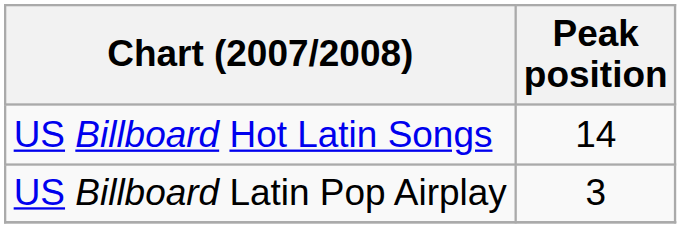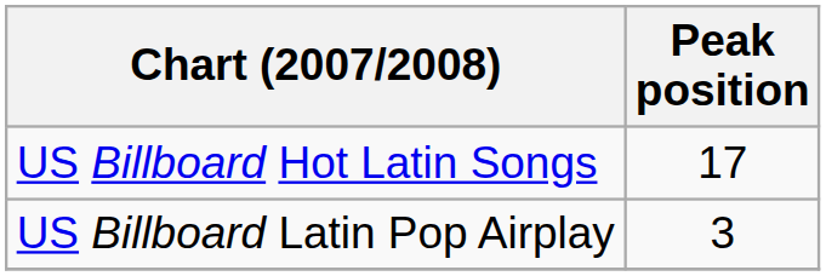US Billboard Hot Latin Songs | Peak position: 14 -> 17
